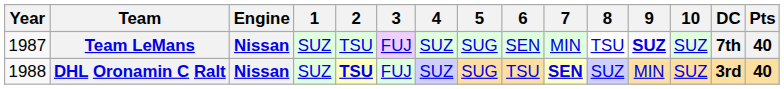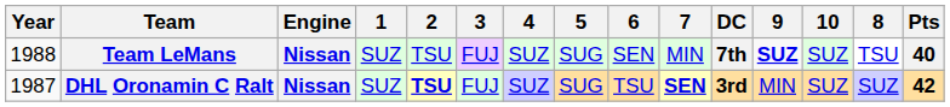columns swapped: 8 <-> DC
Team LeMans | Year: 1987 -> 1988
DHL Oronamin C Ralt | Year: 1988 -> 1987
DHL Oronamin C Ralt | Pts: 40 -> 42
